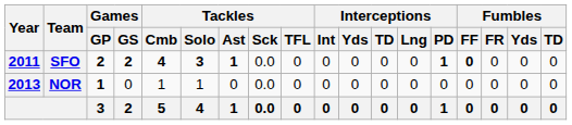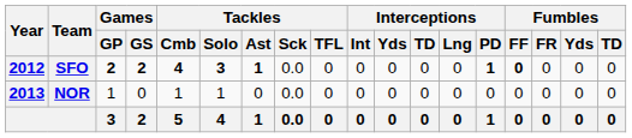SFO | Year: 2011 -> 2012
NOR | Games / GP: bold -> normal
